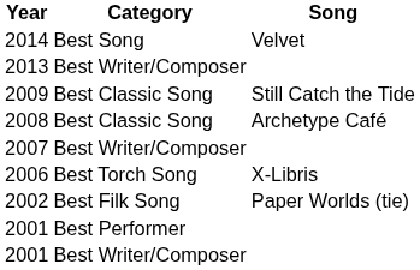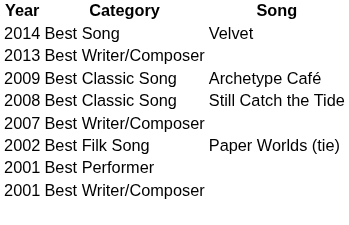2009 | Song: Still Catch the Tide -> Archetype Café
2008 | Song: Archetype Café -> Still Catch the Tide
- row: 2006 | Best Torch Song | X-Libris
